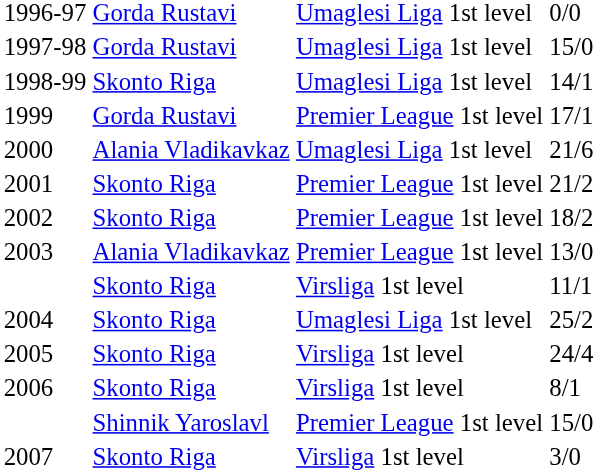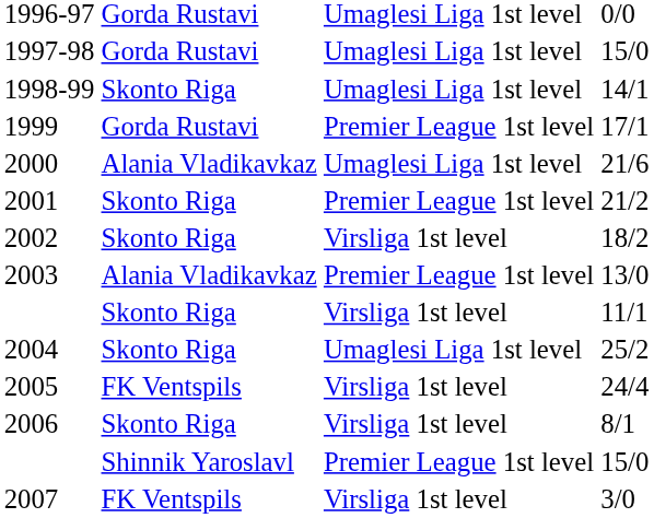2002 | column 3: Premier League 1st level -> Virsliga 1st level
2005 | column 2: Skonto Riga -> FK Ventspils
2007 | column 2: Skonto Riga -> FK Ventspils
